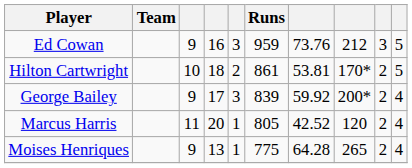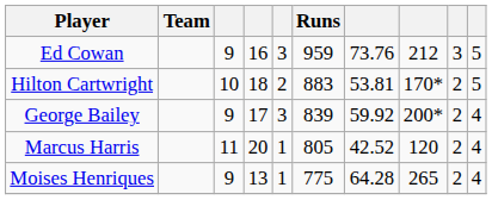Hilton Cartwright | Runs: 861 -> 883
